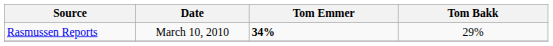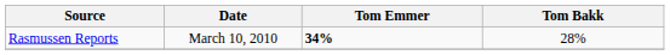Rasmussen Reports | Tom Bakk: 29% -> 28%
